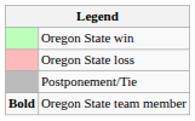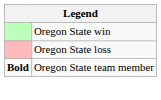- row: Postponement/Tie
